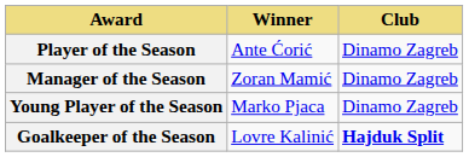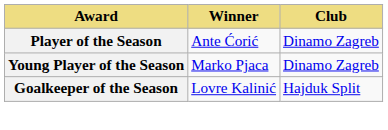- row: Manager of the Season | Zoran Mamić | Dinamo Zagreb
Goalkeeper of the Season | Club: bold -> normal
